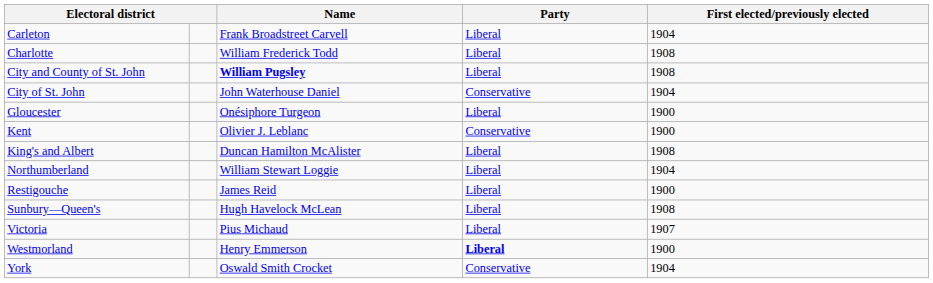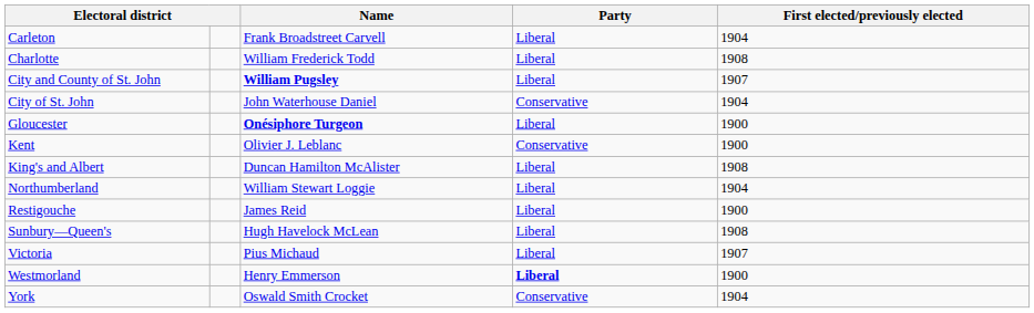City and County of St. John | First elected/previously elected: 1908 -> 1907
Gloucester | Name: normal -> bold
